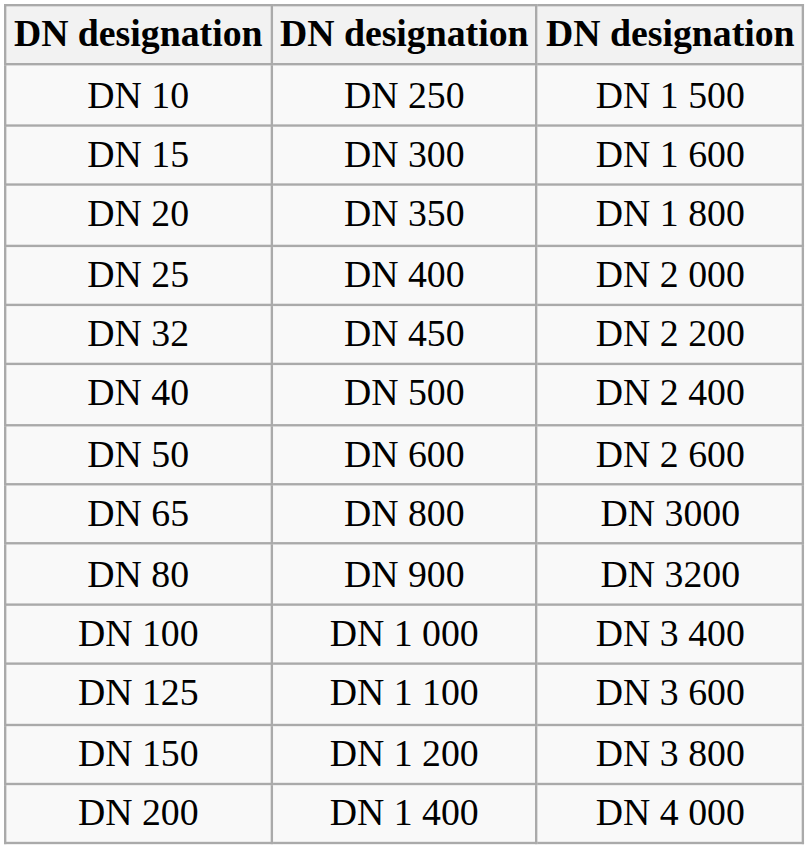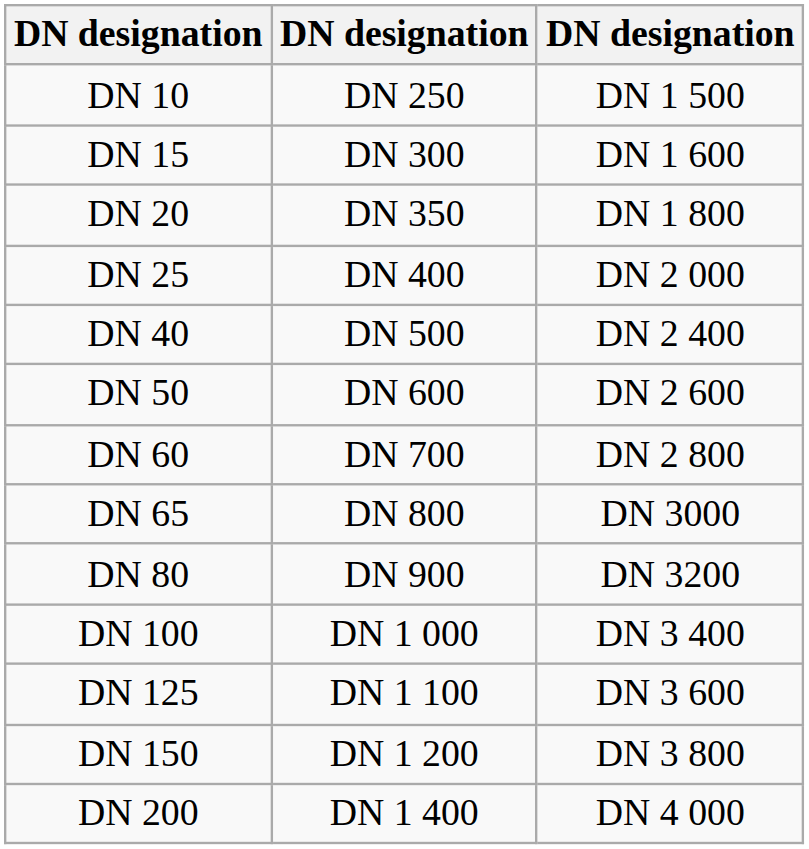- row: DN 32 | DN 450 | DN 2 200
+ row: DN 60 | DN 700 | DN 2 800
